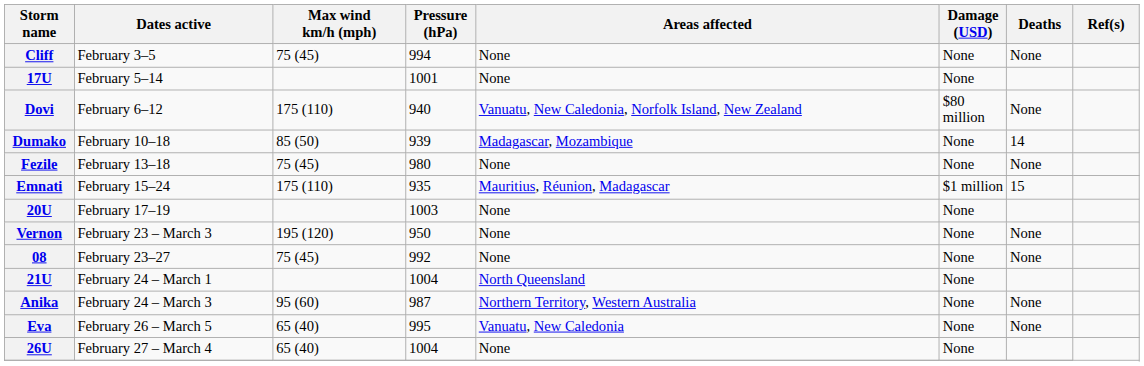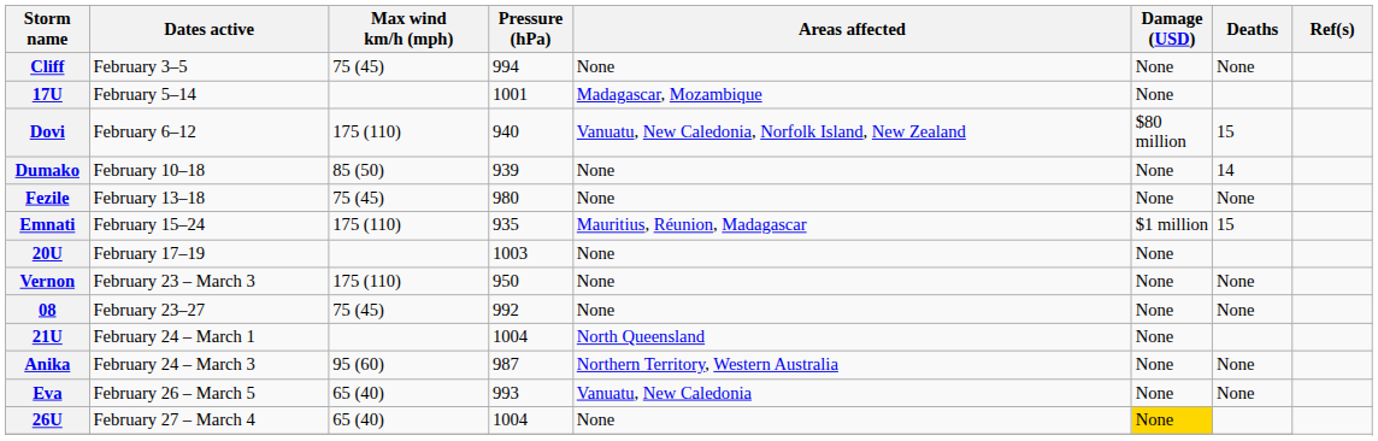17U | Areas affected: None -> Madagascar, Mozambique
Dovi | Deaths: None -> 15
Dumako | Areas affected: Madagascar, Mozambique -> None
Vernon | Max wind km/h (mph): 195 (120) -> 175 (110)
Eva | Pressure (hPa): 995 -> 993
26U | Damage (USD): no background -> gold background
